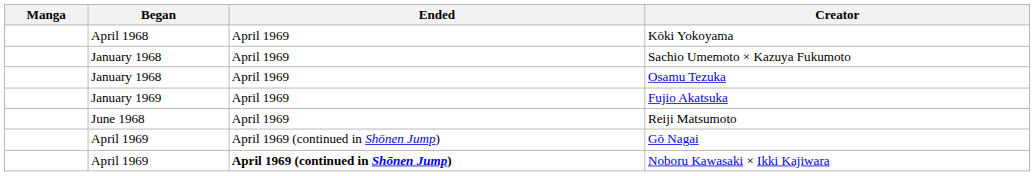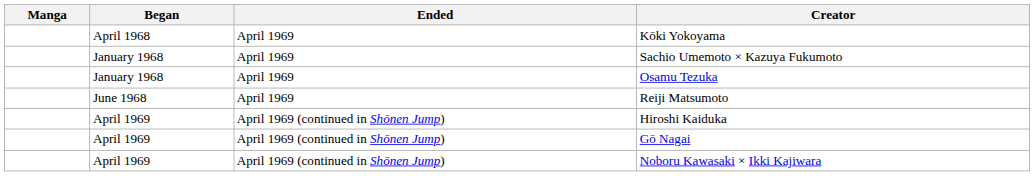- row: January 1969 | April 1969 | Fujio Akatsuka
+ row: April 1969 | April 1969 (continued in Shōnen Jump) | Hiroshi Kaiduka
Noboru Kawasaki × Ikki Kajiwara | Ended: bold -> normal
